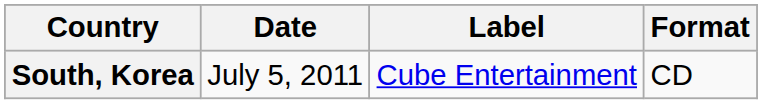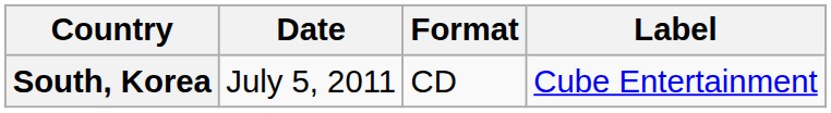columns swapped: Format <-> Label
